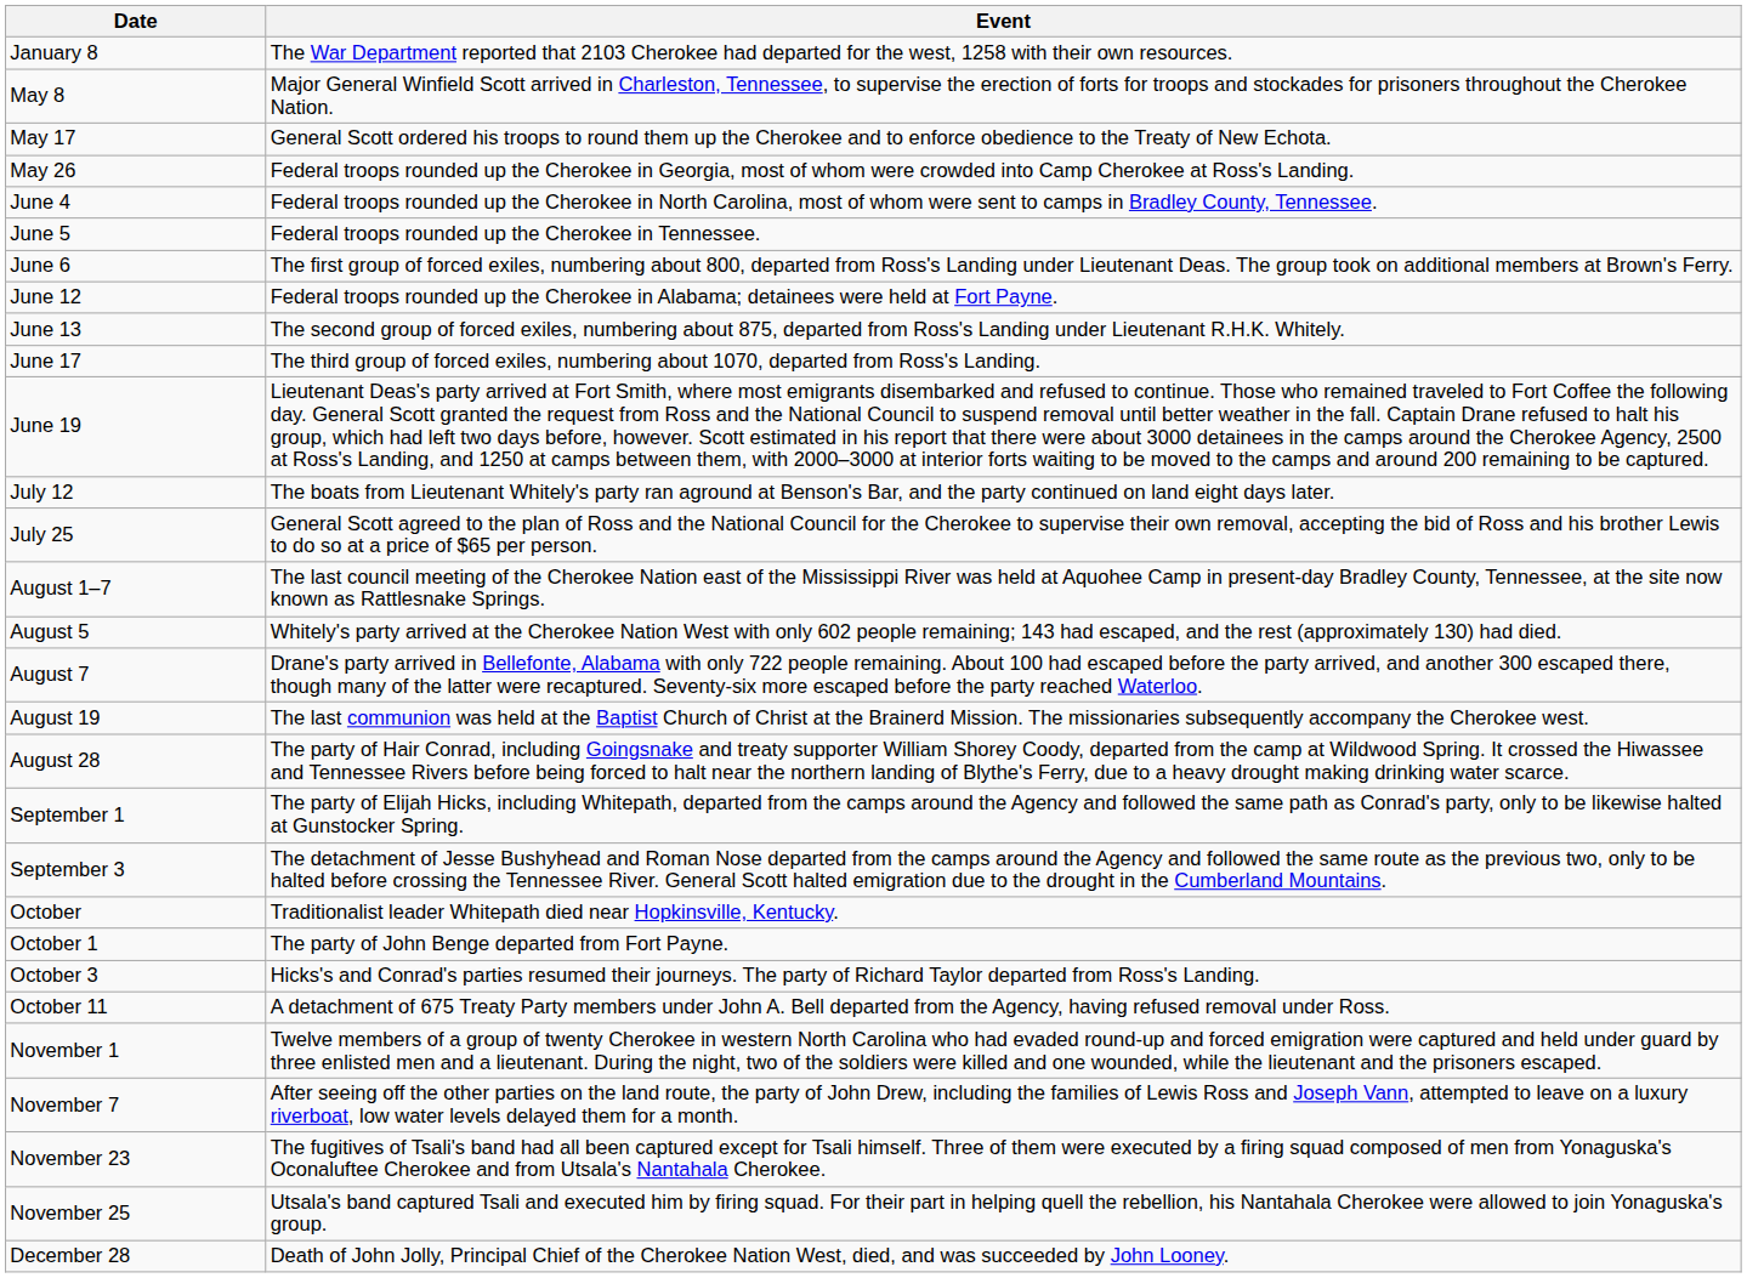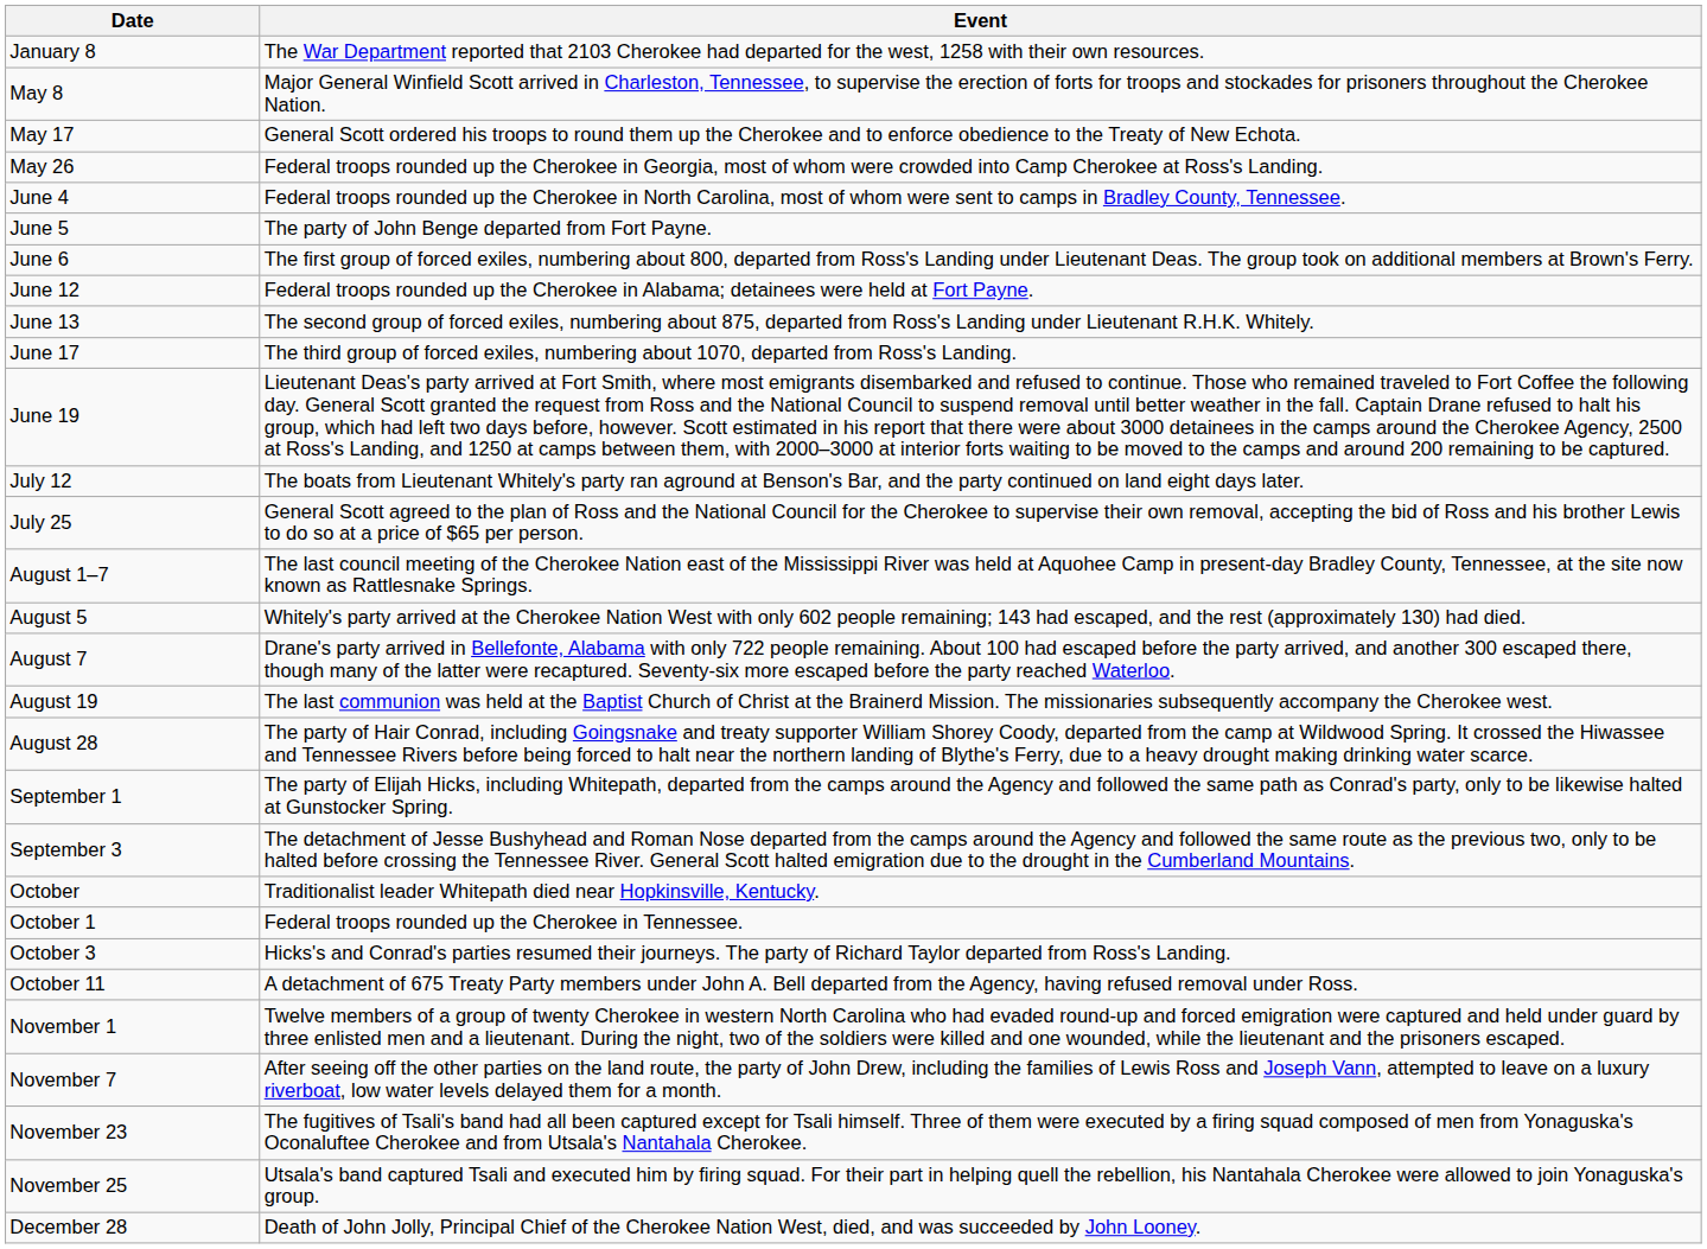June 5 | Event: Federal troops rounded up the Cherokee in Tennessee. -> The party of John Benge departed from Fort Payne.
October 1 | Event: The party of John Benge departed from Fort Payne. -> Federal troops rounded up the Cherokee in Tennessee.
